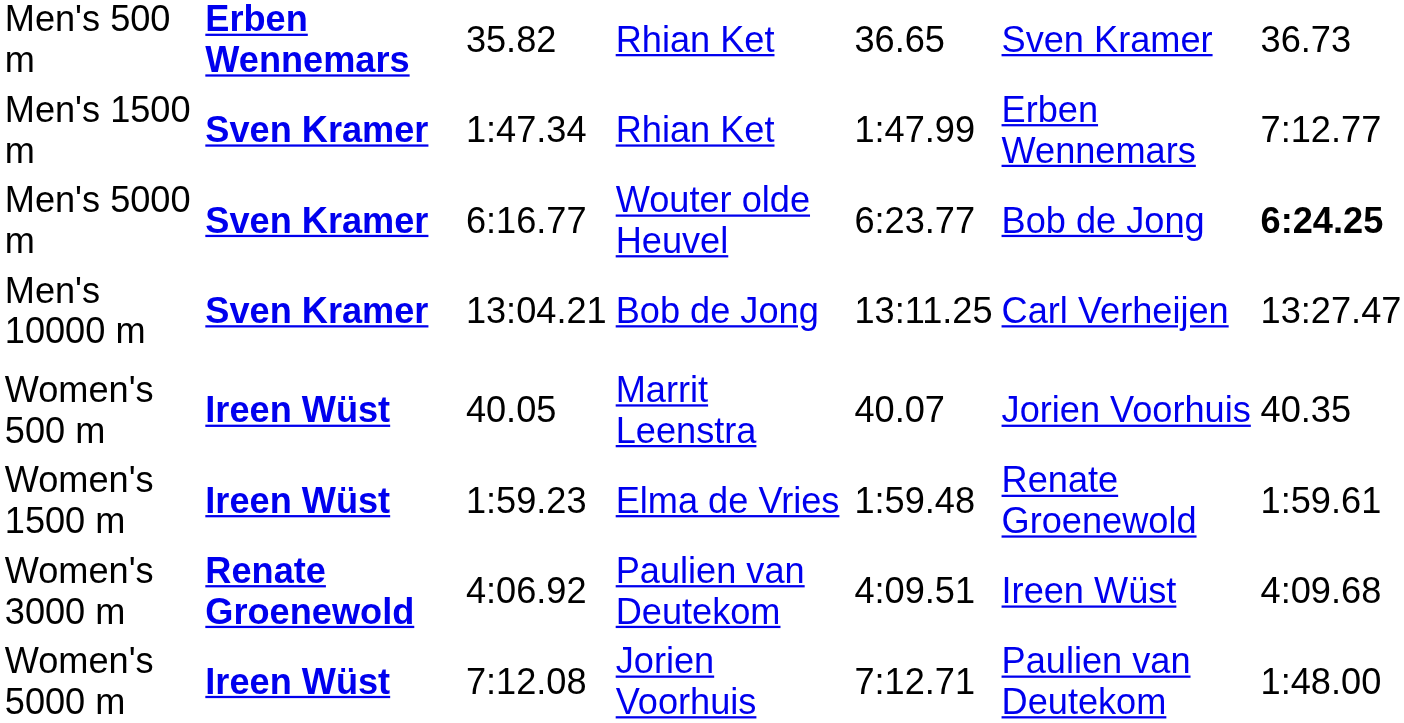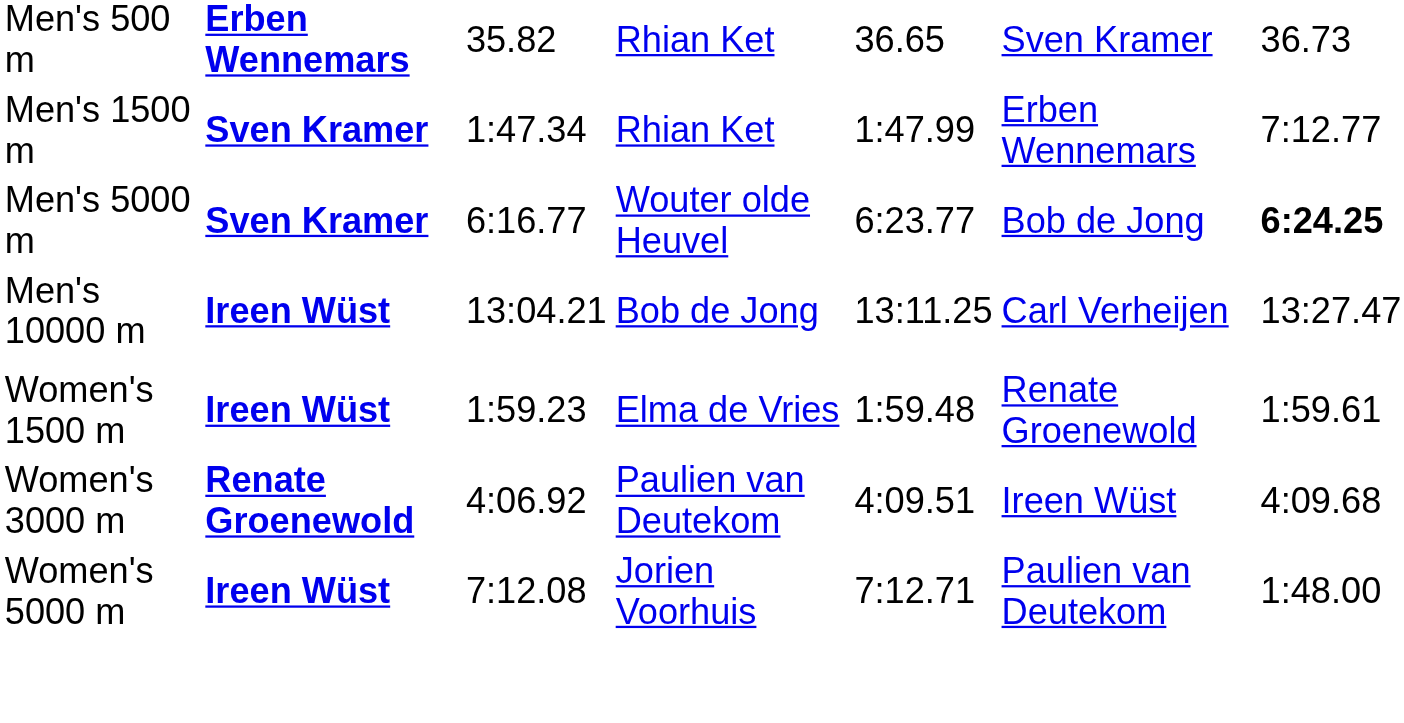Men's 10000 m | column 2: Sven Kramer -> Ireen Wüst
- row: Women's 500 m | Ireen Wüst | 40.05 | Marrit Leenstra | 40.07 | Jorien Voorhuis | 40.35
